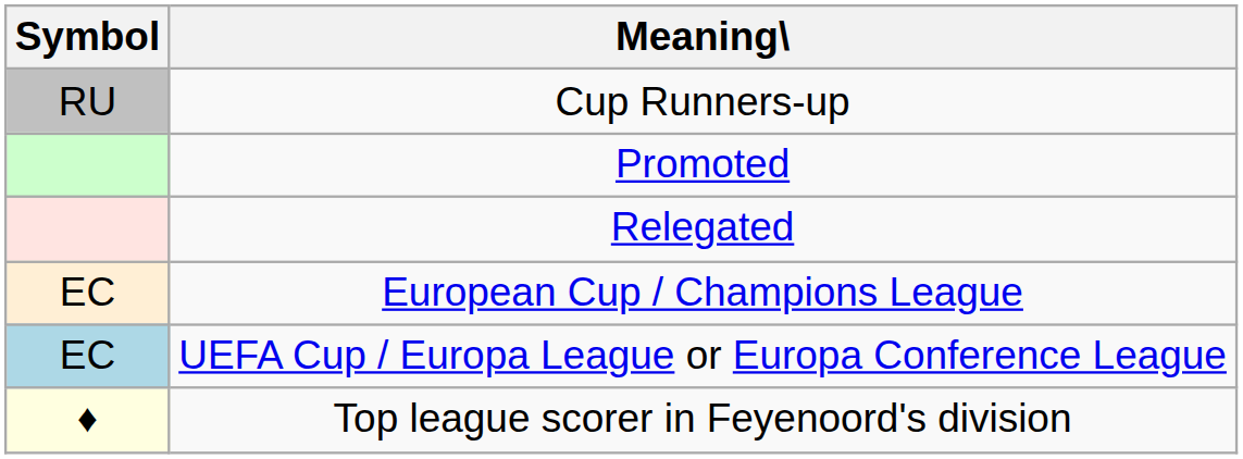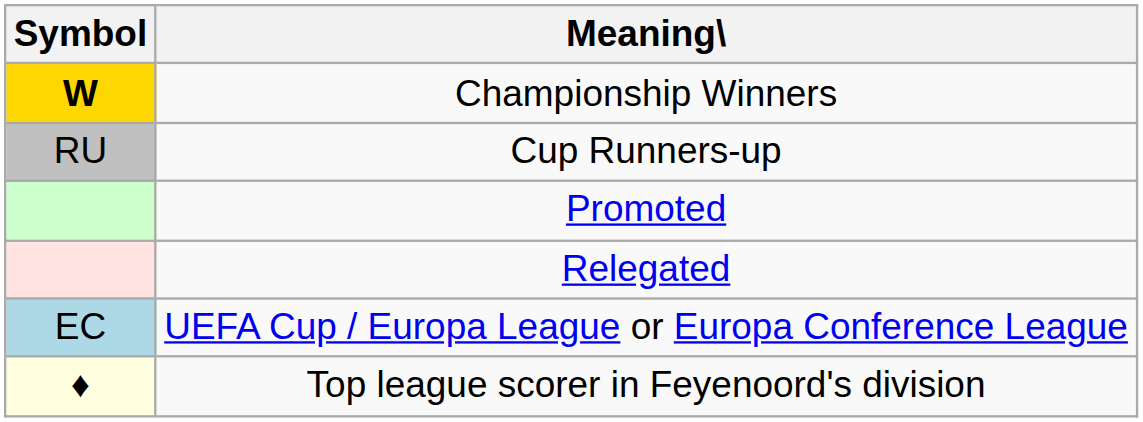+ row: W | Championship Winners
- row: EC | European Cup / Champions League
